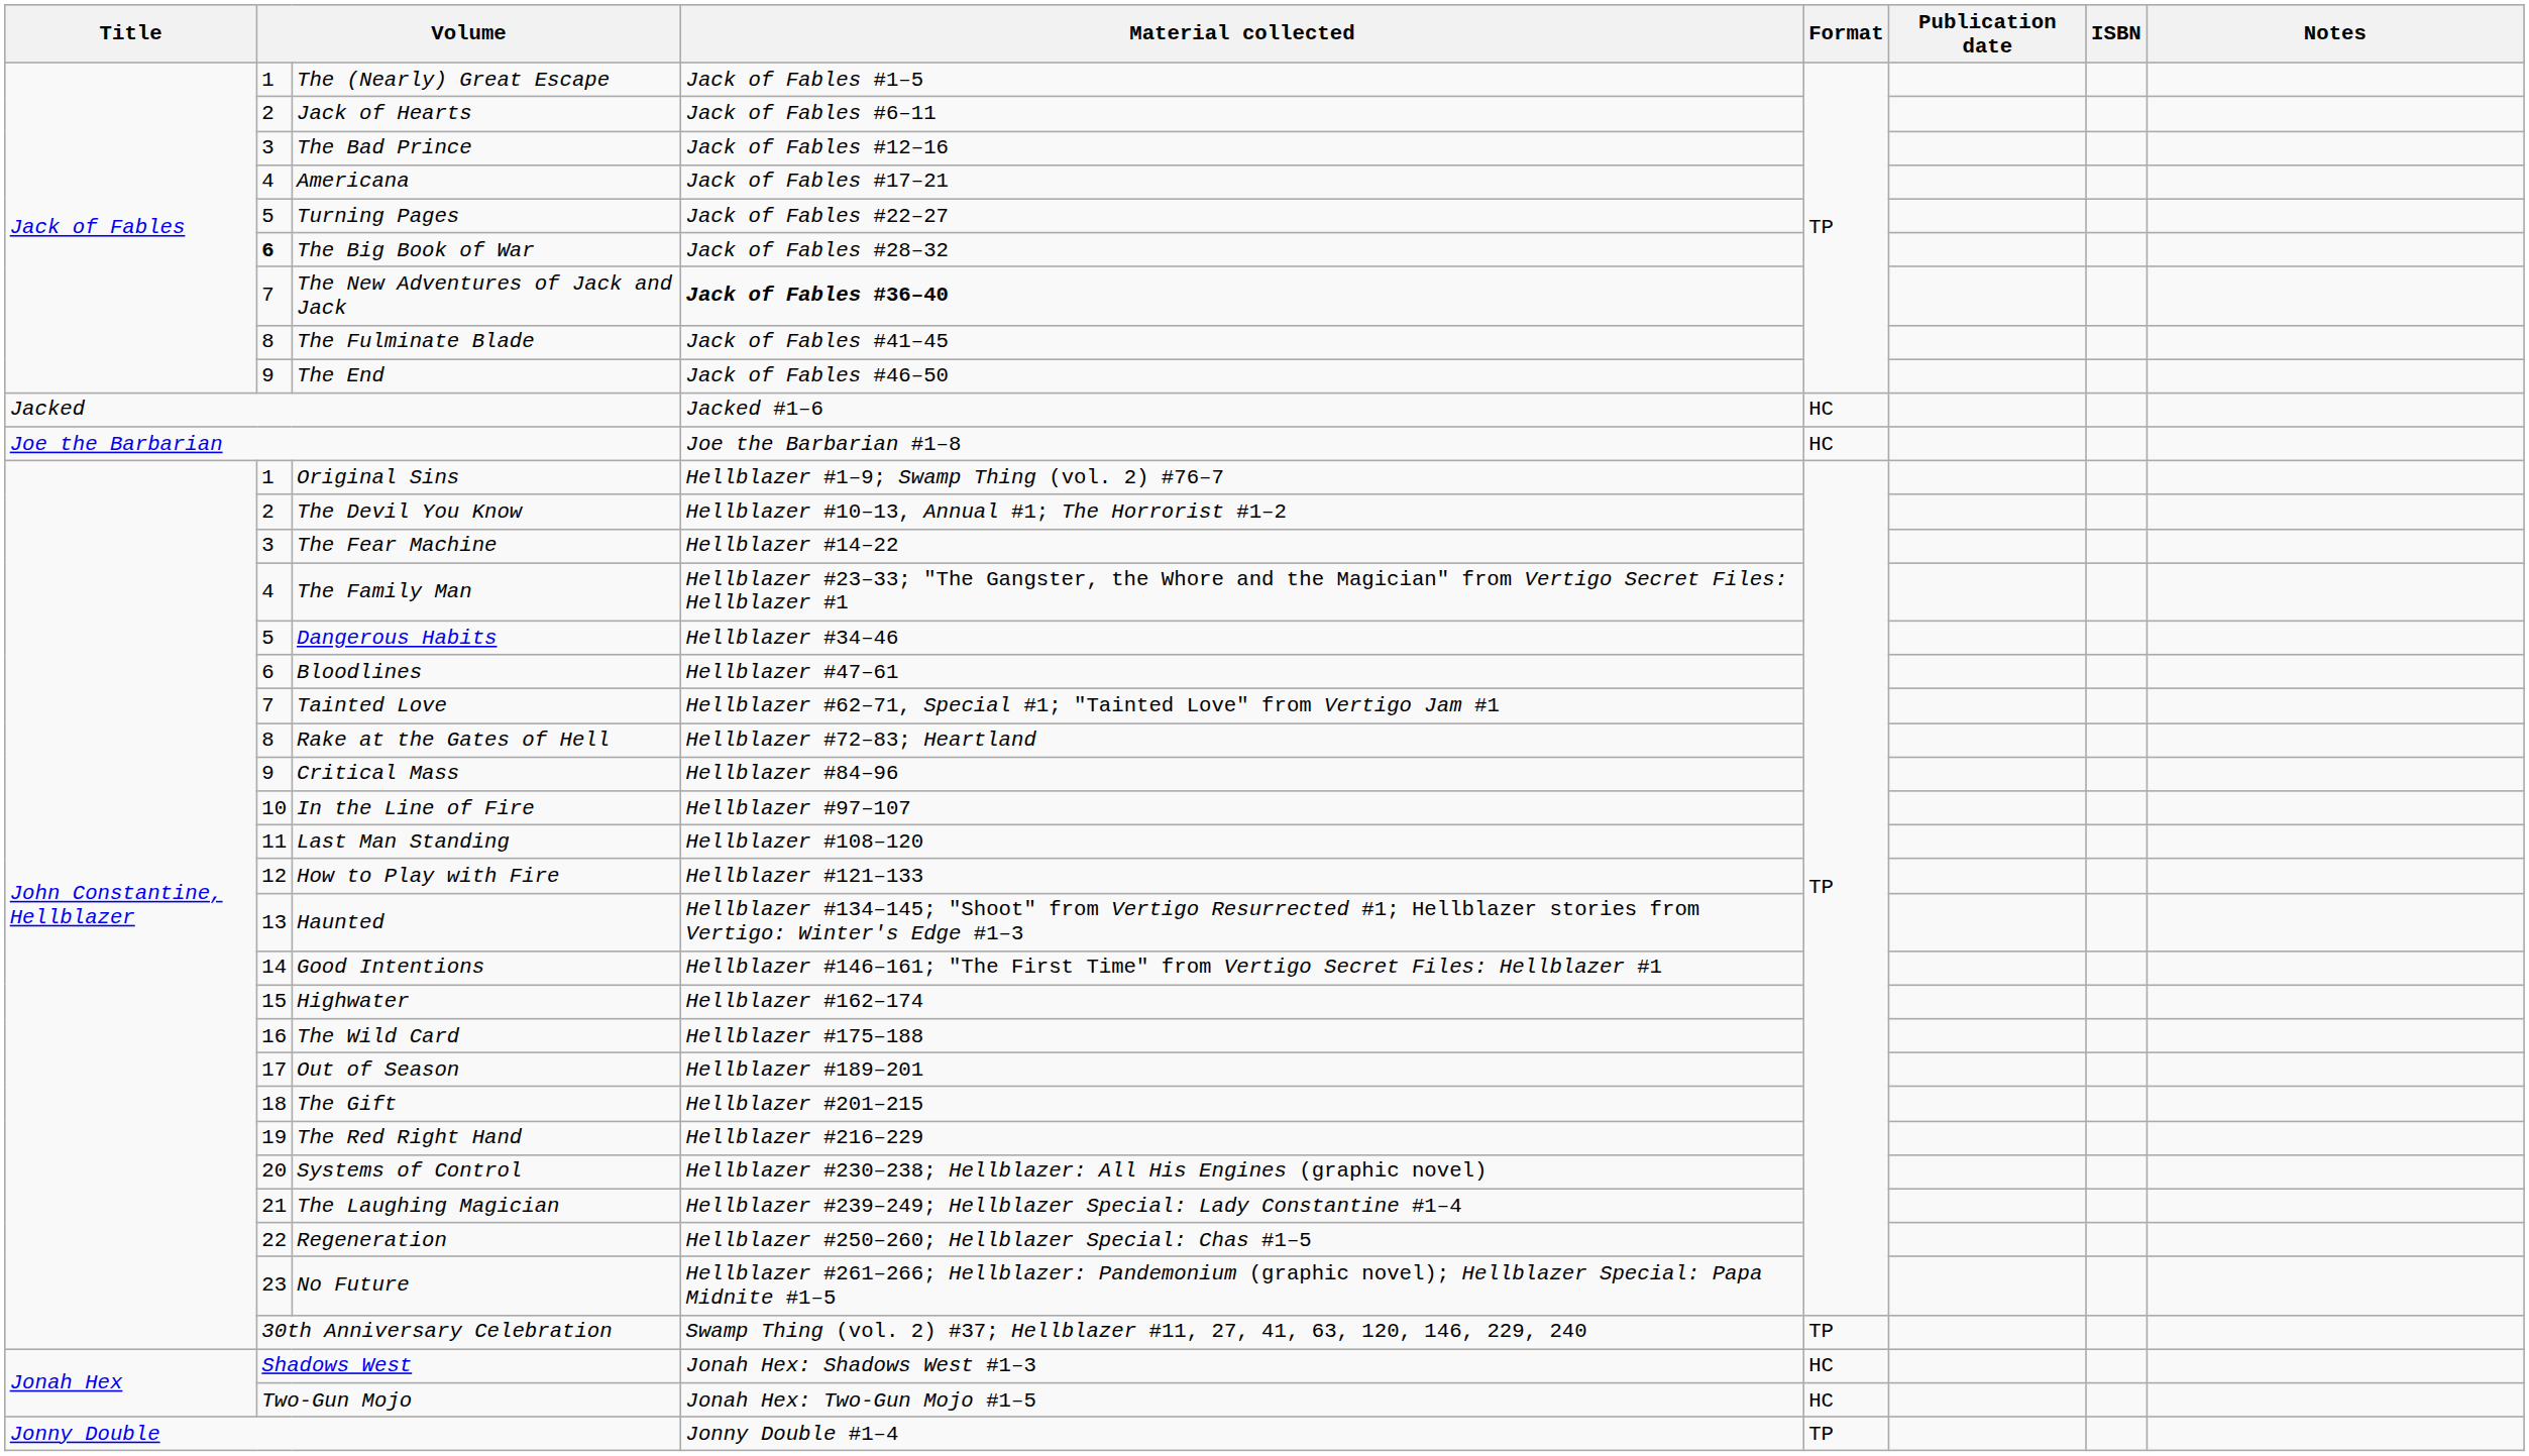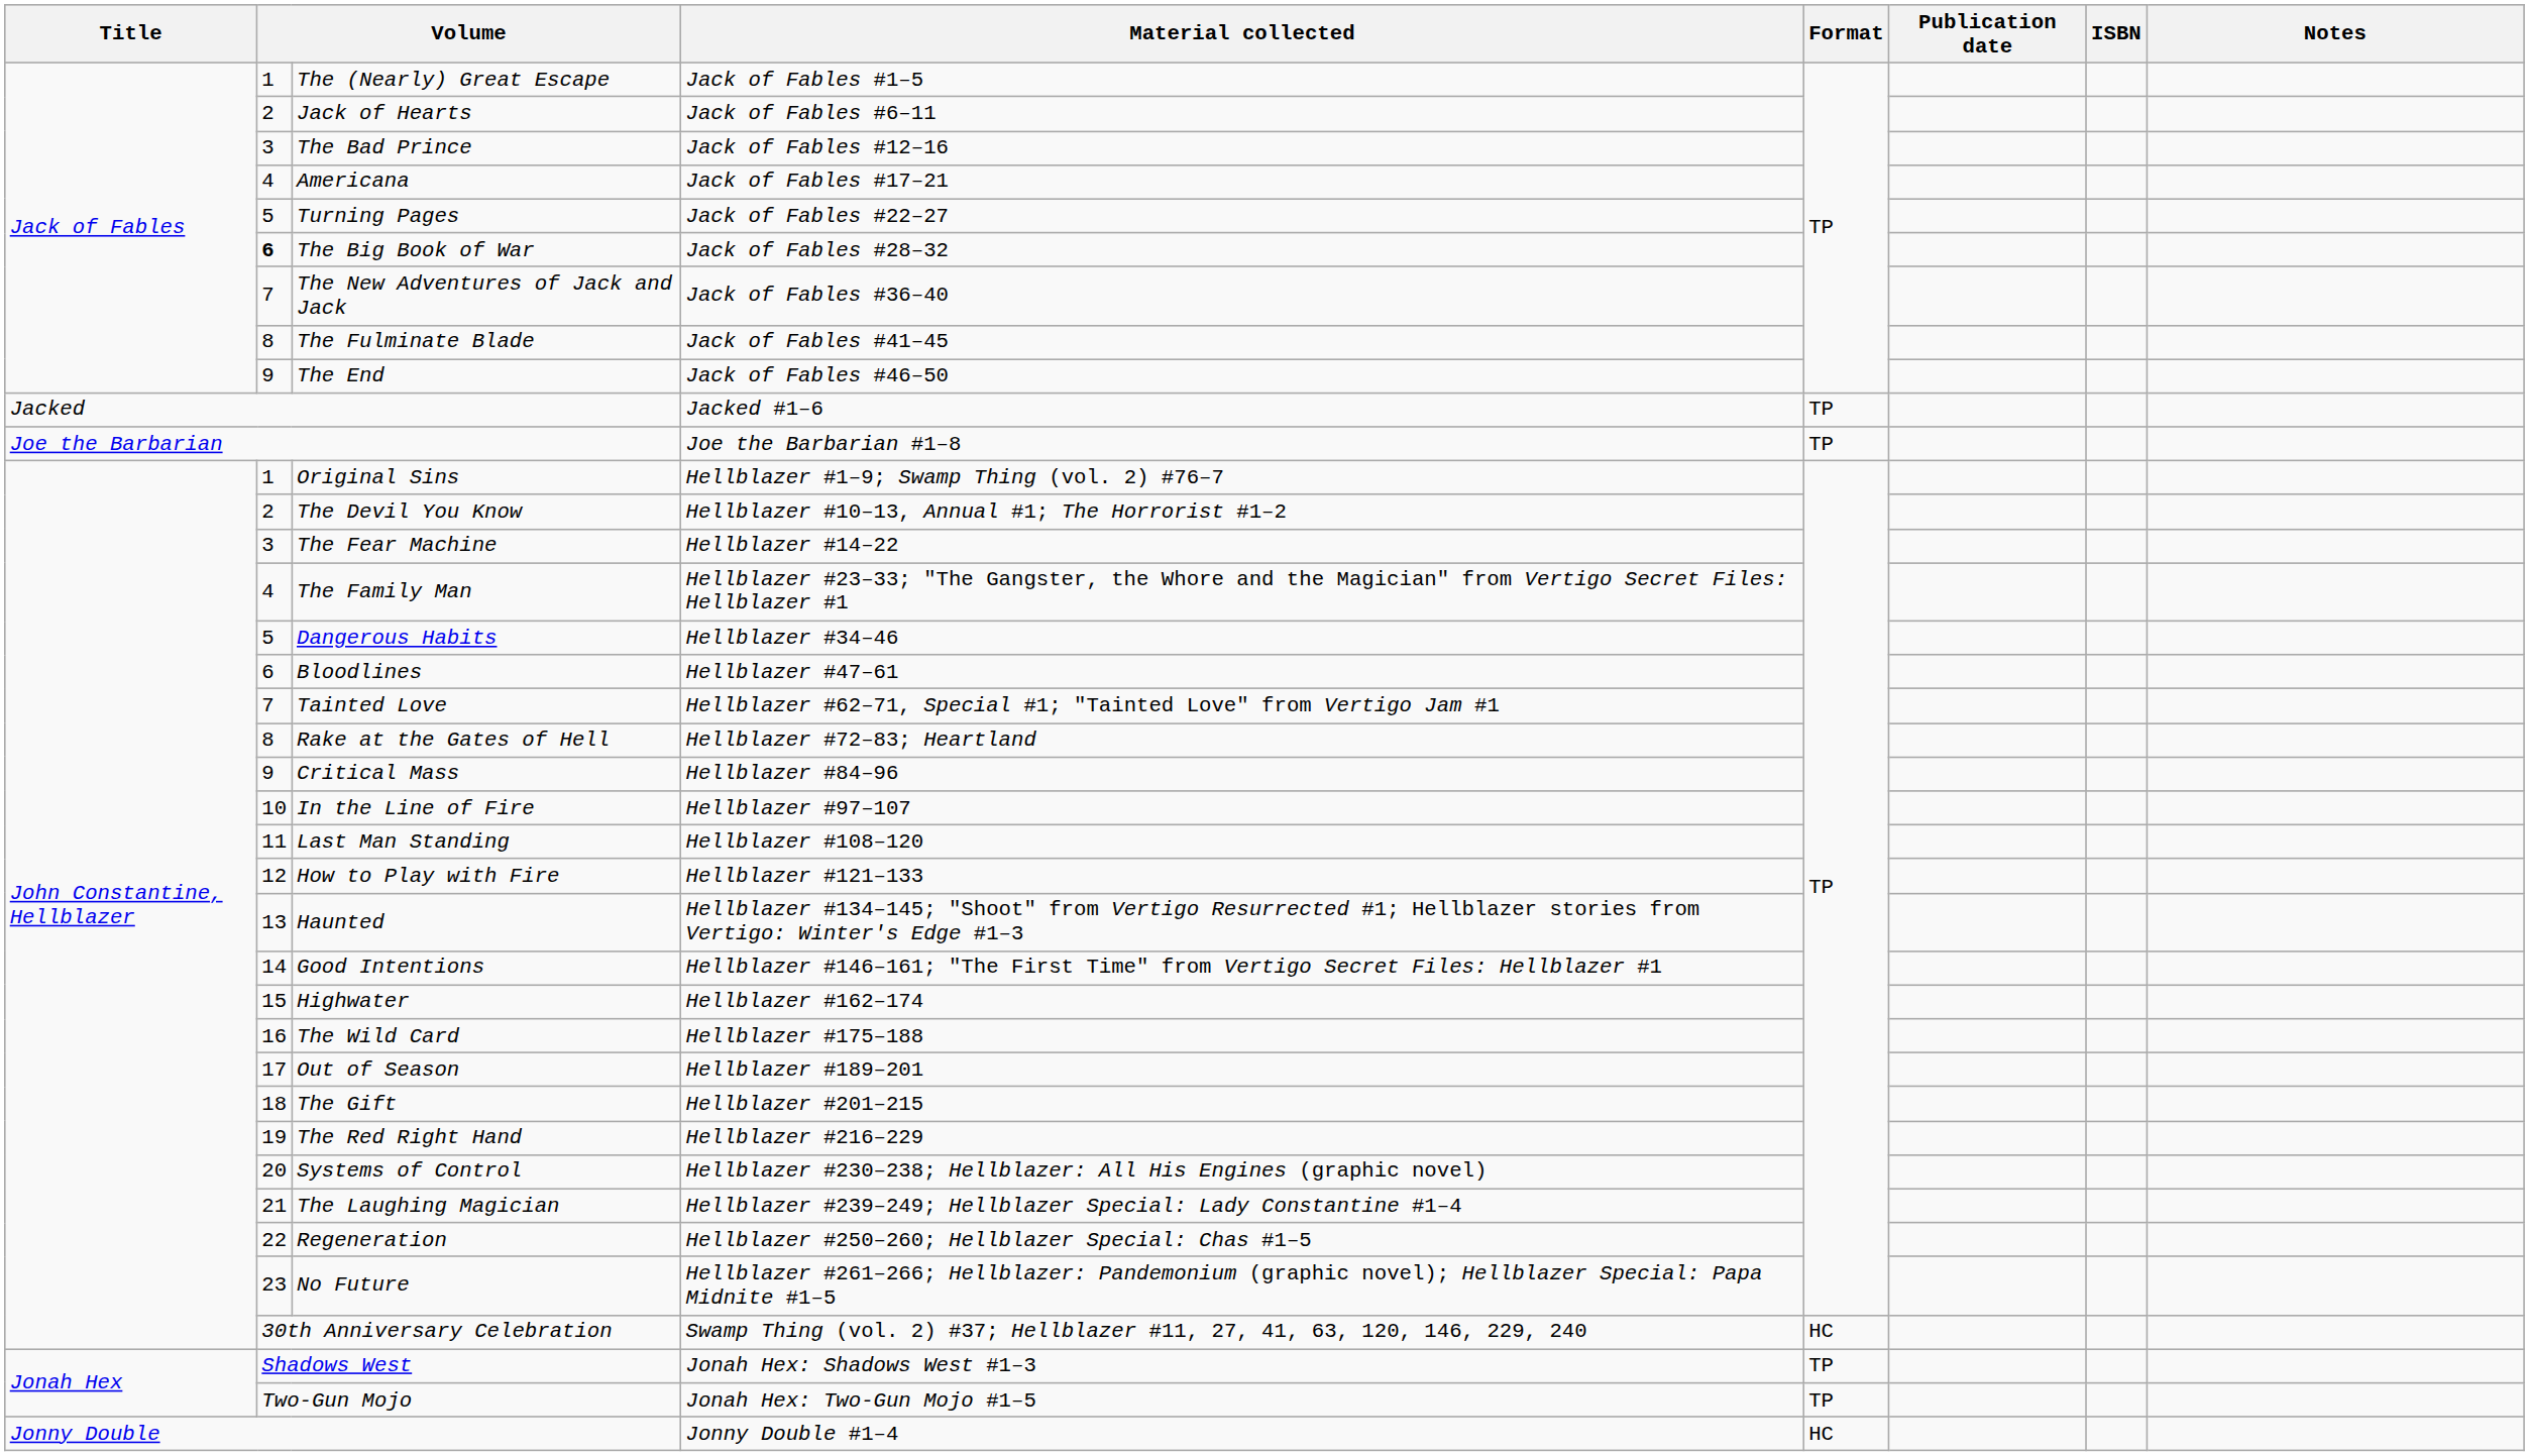The New Adventures of Jack and Jack | Material collected: bold -> normal
Jacked | Format: HC -> TP
Joe the Barbarian | Format: HC -> TP
30th Anniversary Celebration | Format: TP -> HC
Shadows West | Format: HC -> TP
Two-Gun Mojo | Format: HC -> TP
Jonny Double | Format: TP -> HC
